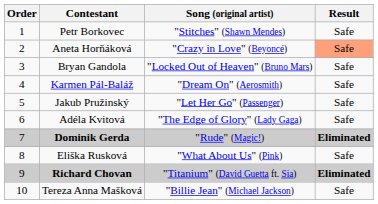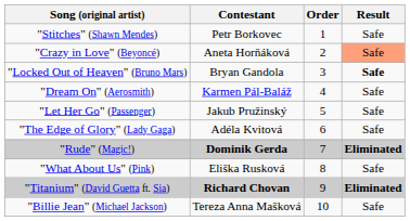columns swapped: Order <-> Song (original artist)
Bryan Gandola | Result: normal -> bold
